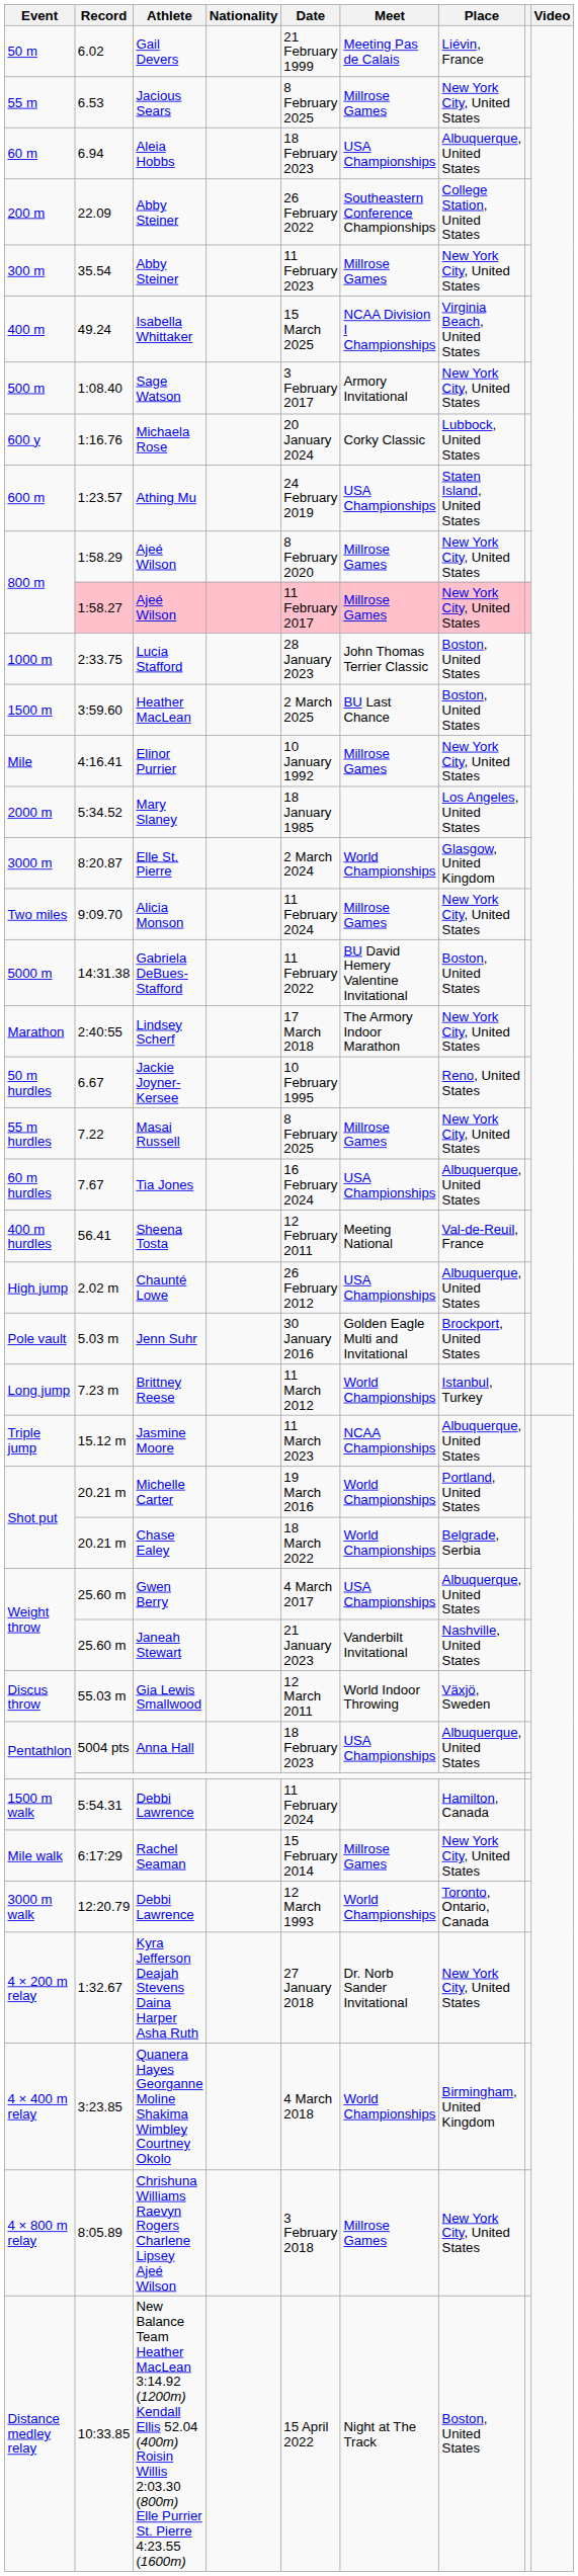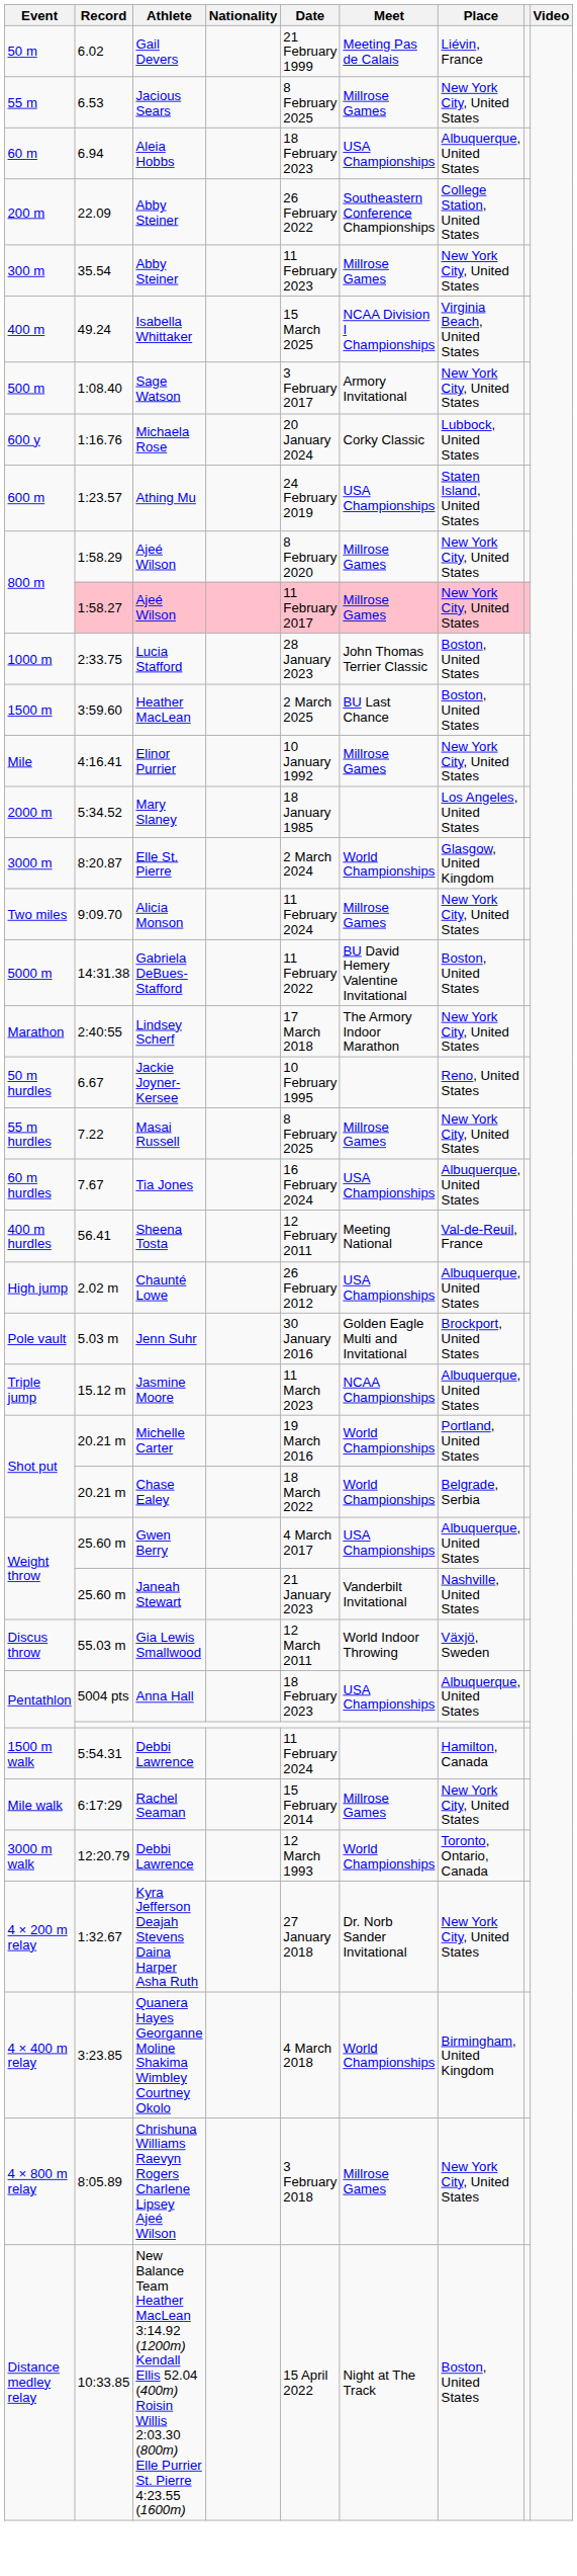- row: Long jump | 7.23 m | Brittney Reese | 11 March 2012 | World Championships | Istanbul, Turkey
